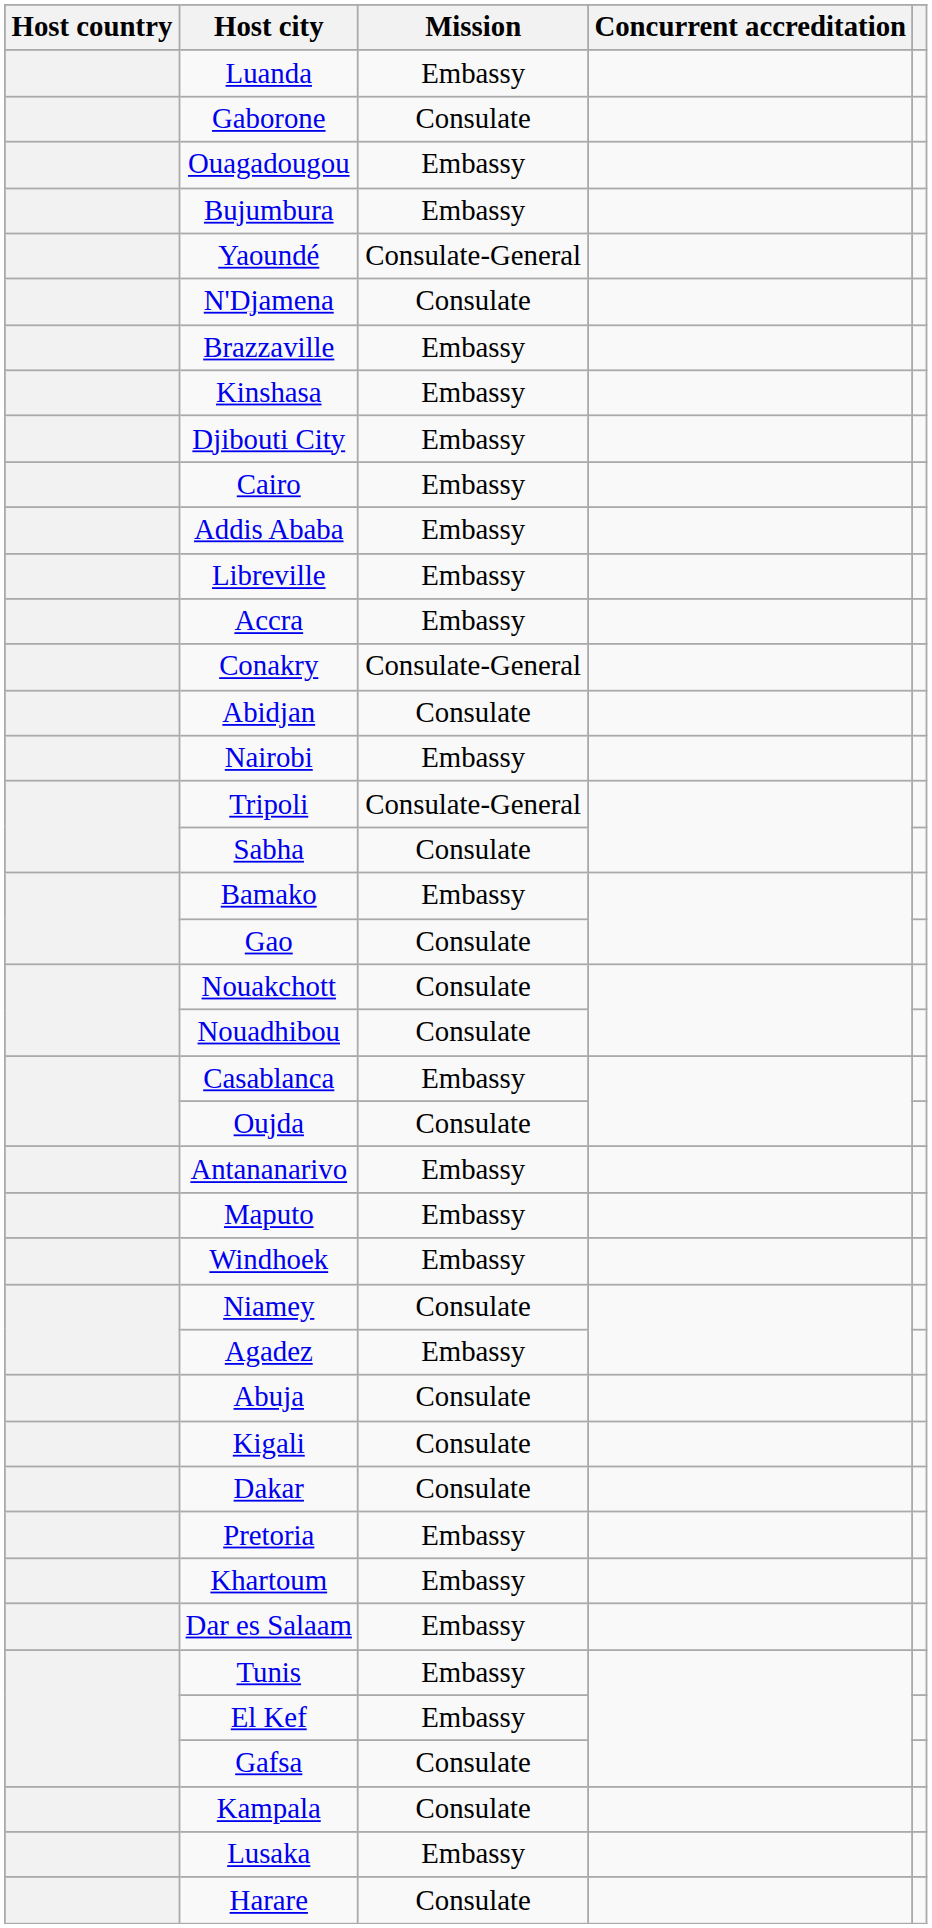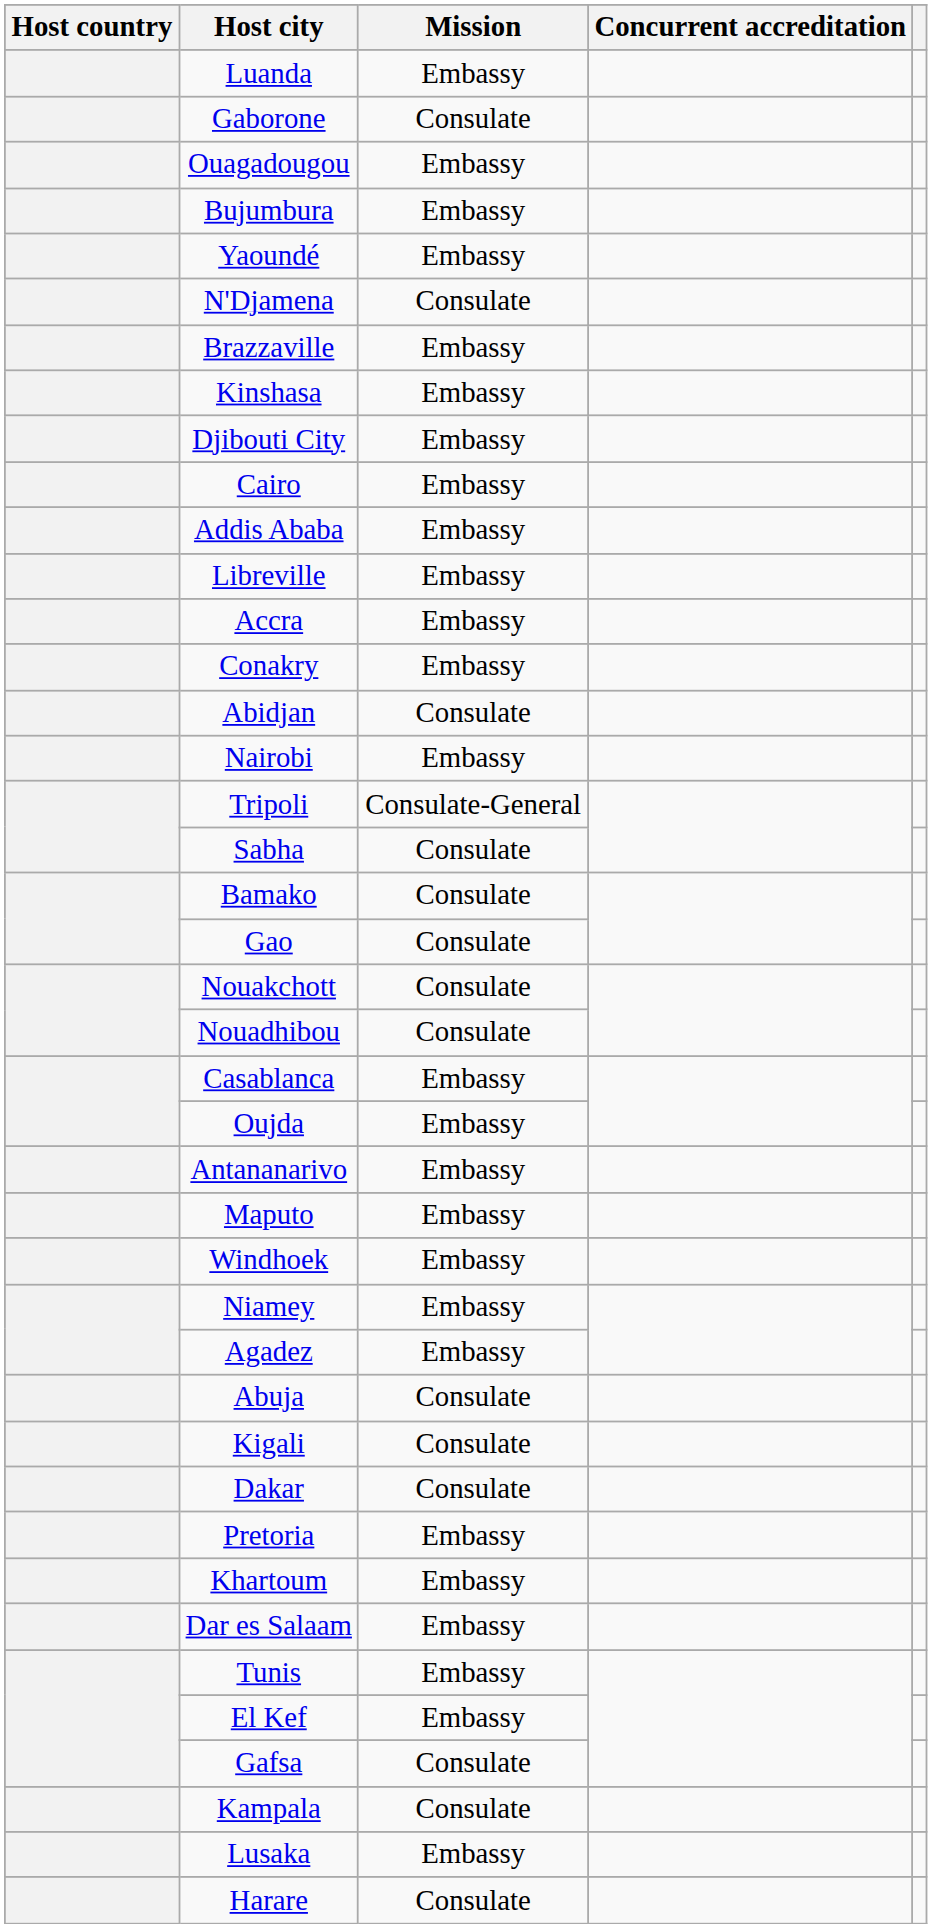Yaoundé | Mission: Consulate-General -> Embassy
Conakry | Mission: Consulate-General -> Embassy
Bamako | Mission: Embassy -> Consulate
Oujda | Mission: Consulate -> Embassy
Niamey | Mission: Consulate -> Embassy
